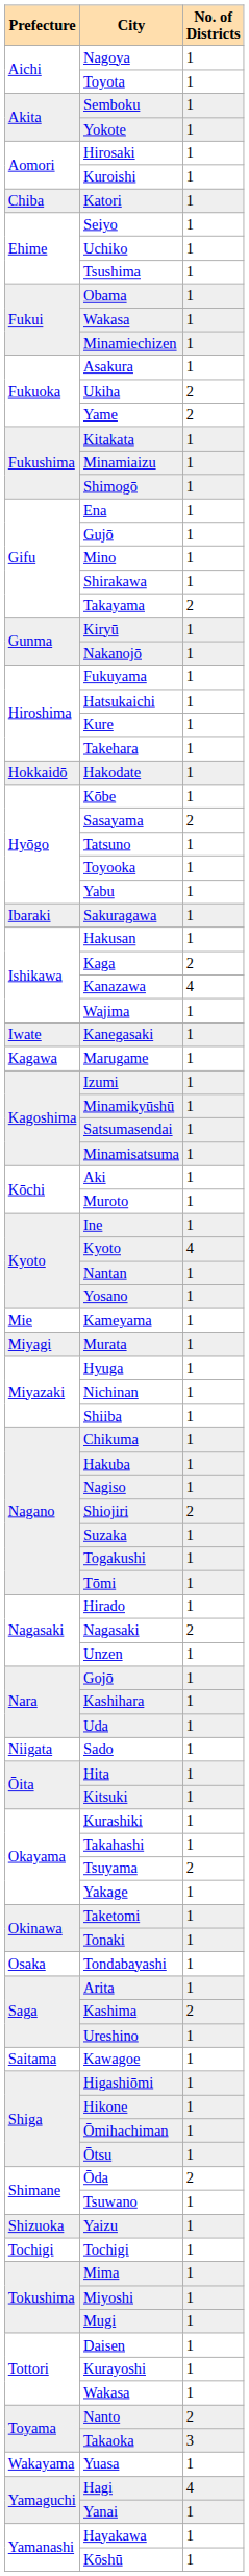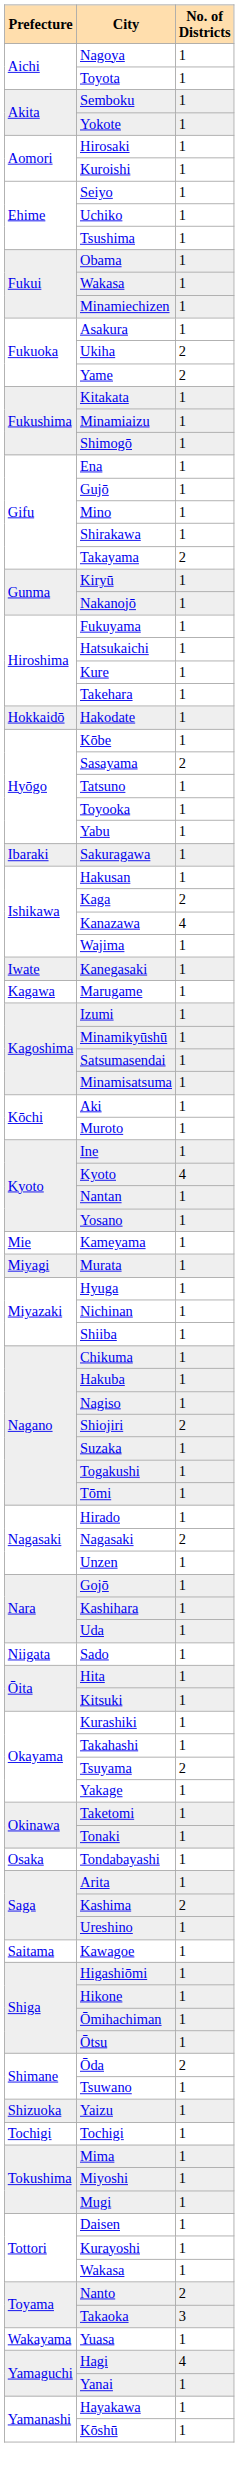- row: Chiba | Katori | 1
